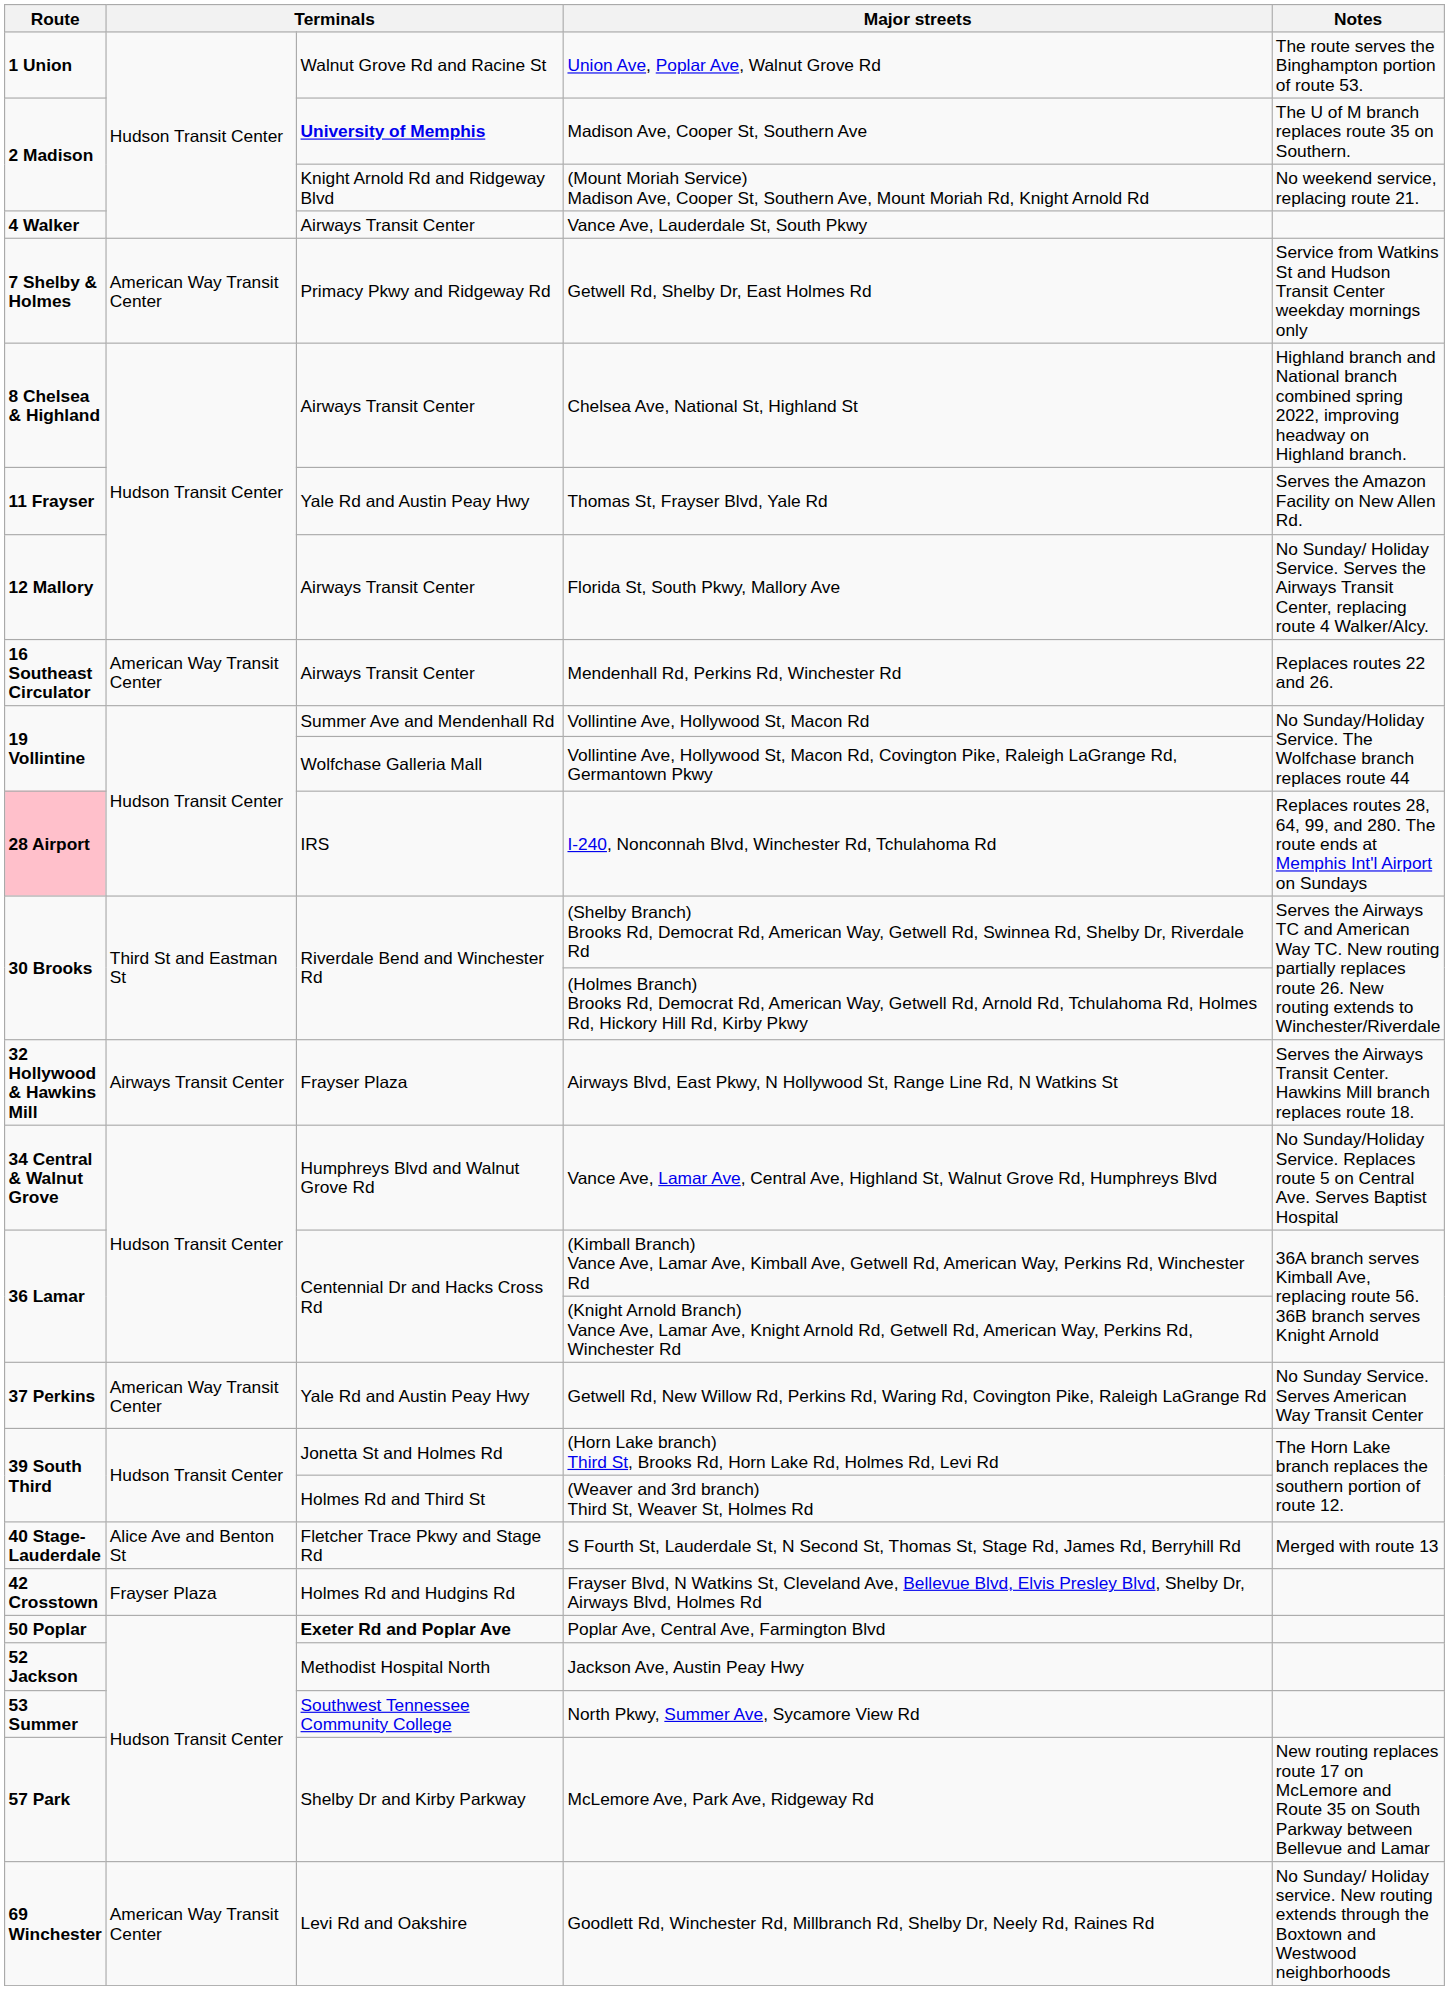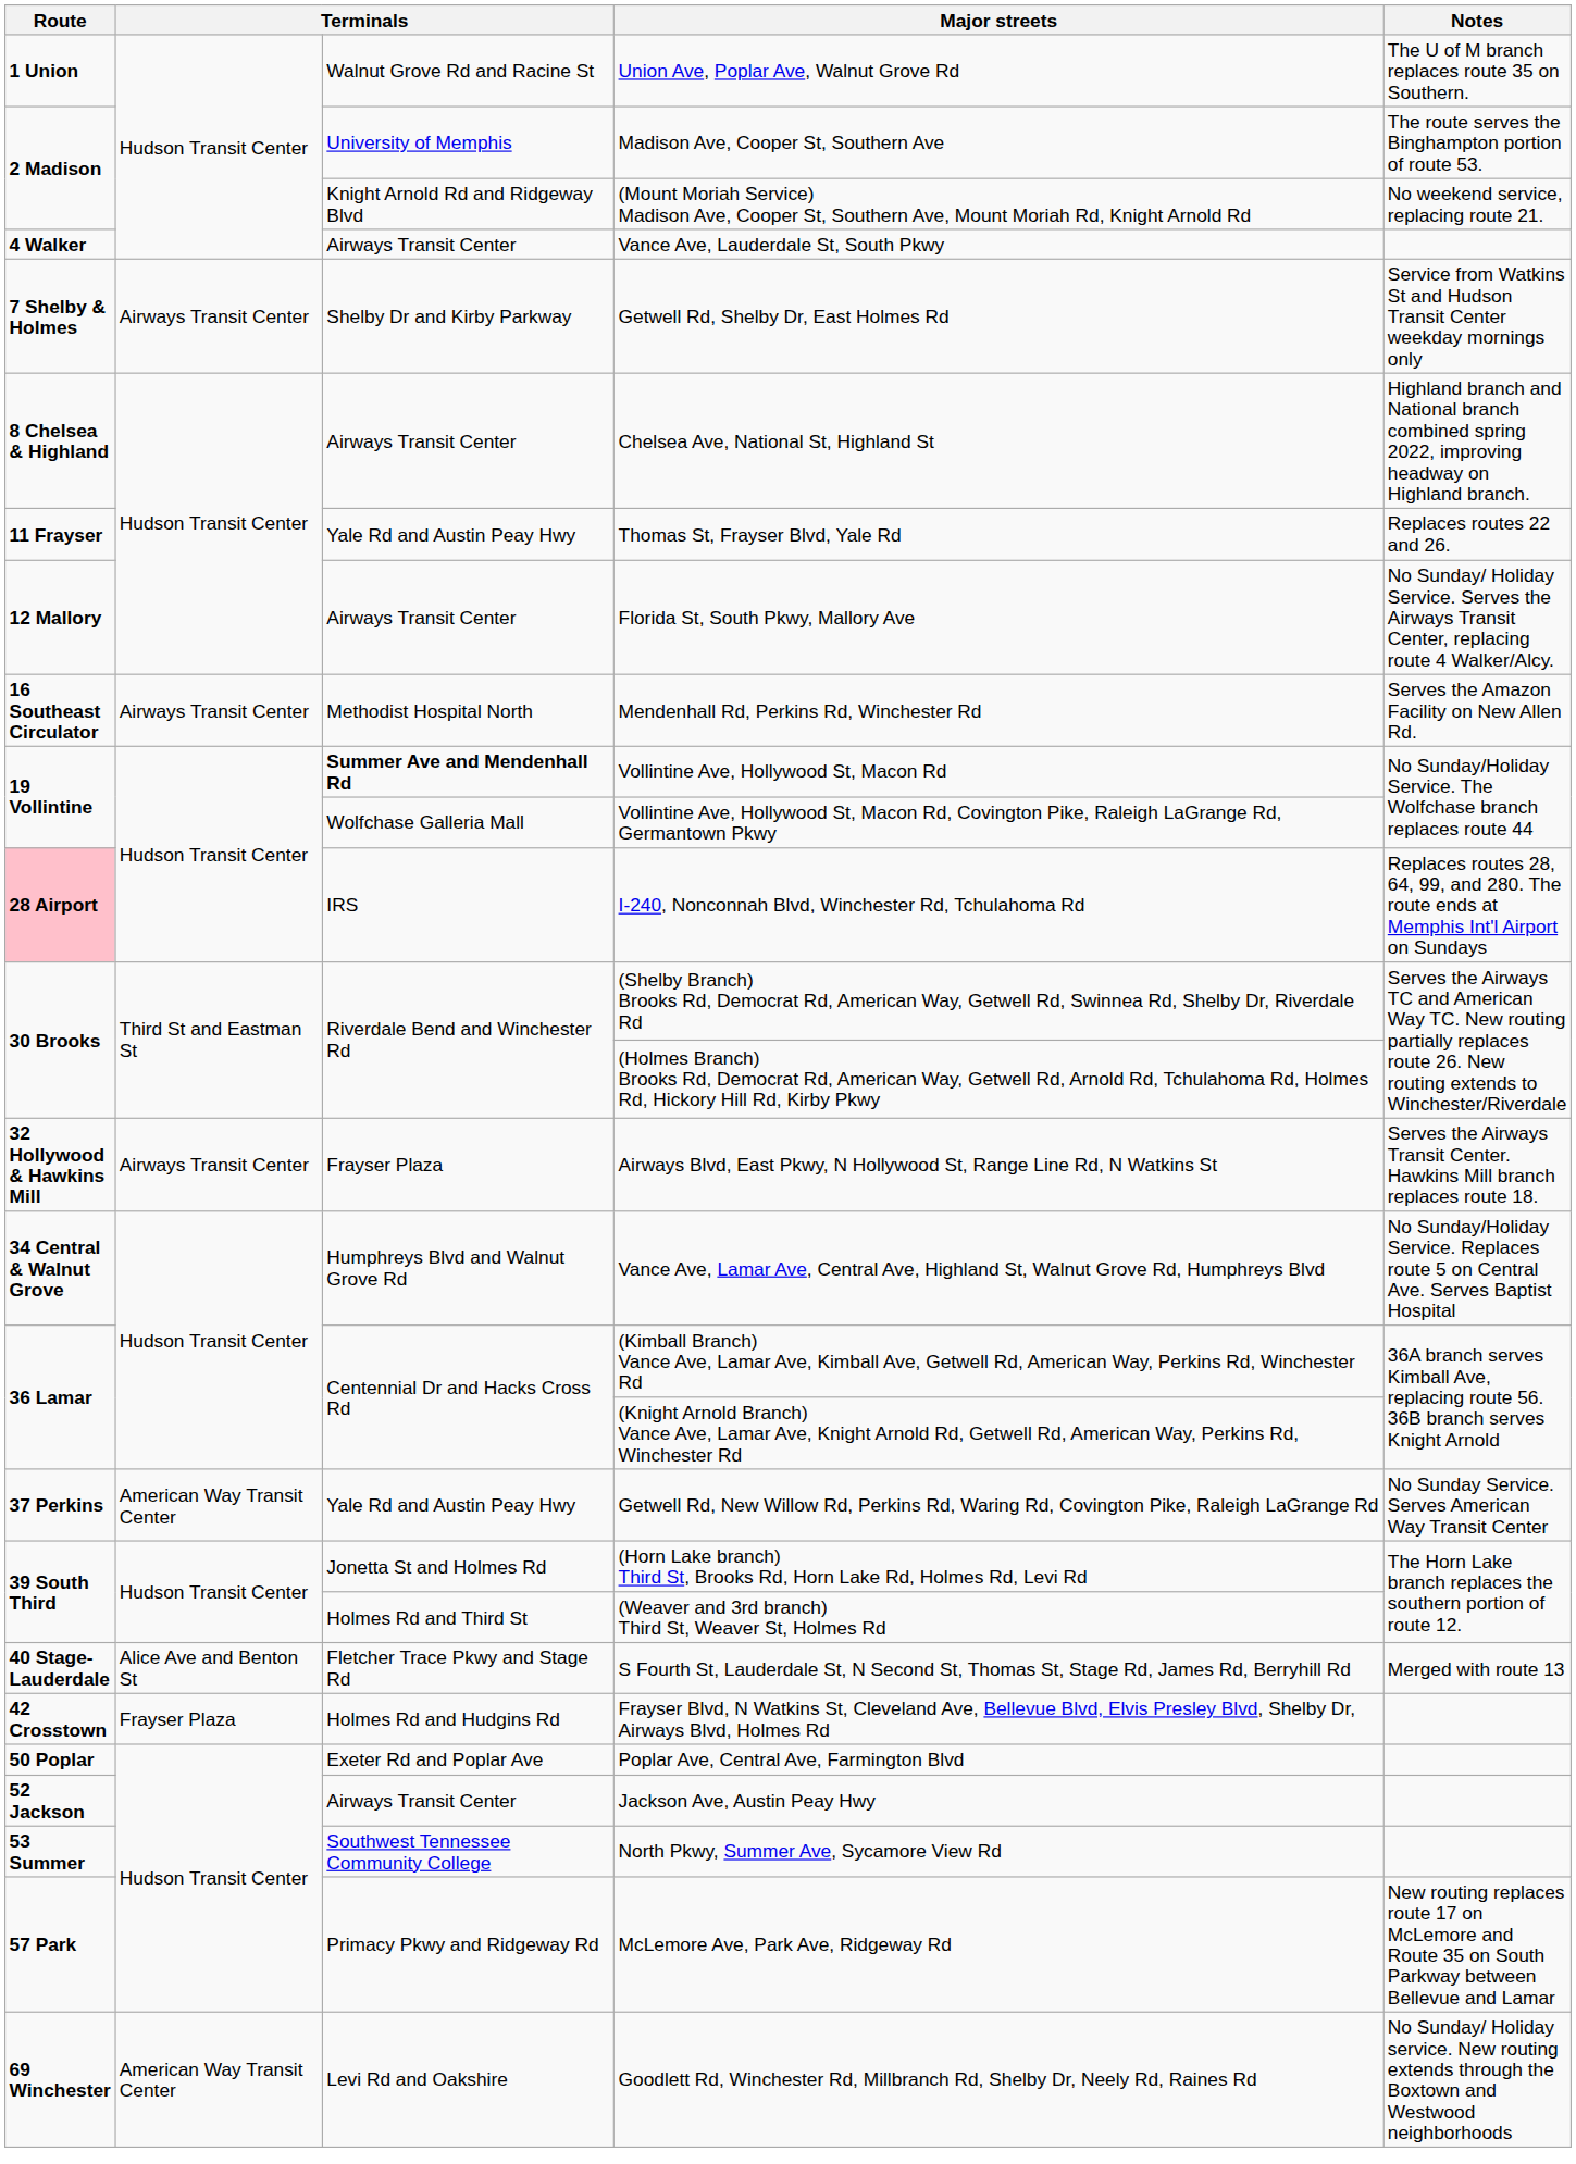Union Ave, Poplar Ave, Walnut Grove Rd | Notes: The route serves the Binghampton portion of route 53. -> The U of M branch replaces route 35 on Southern.
Madison Ave, Cooper St, Southern Ave | column 3: bold -> normal
Madison Ave, Cooper St, Southern Ave | Notes: The U of M branch replaces route 35 on Southern. -> The route serves the Binghampton portion of route 53.
Getwell Rd, Shelby Dr, East Holmes Rd | column 2: American Way Transit Center -> Airways Transit Center
Getwell Rd, Shelby Dr, East Holmes Rd | column 3: Primacy Pkwy and Ridgeway Rd -> Shelby Dr and Kirby Parkway
Thomas St, Frayser Blvd, Yale Rd | Notes: Serves the Amazon Facility on New Allen Rd. -> Replaces routes 22 and 26.
Mendenhall Rd, Perkins Rd, Winchester Rd | column 2: American Way Transit Center -> Airways Transit Center
Mendenhall Rd, Perkins Rd, Winchester Rd | column 3: Airways Transit Center -> Methodist Hospital North
Mendenhall Rd, Perkins Rd, Winchester Rd | Notes: Replaces routes 22 and 26. -> Serves the Amazon Facility on New Allen Rd.
Vollintine Ave, Hollywood St, Macon Rd | column 3: normal -> bold
Poplar Ave, Central Ave, Farmington Blvd | column 3: bold -> normal
Jackson Ave, Austin Peay Hwy | column 3: Methodist Hospital North -> Airways Transit Center
McLemore Ave, Park Ave, Ridgeway Rd | column 3: Shelby Dr and Kirby Parkway -> Primacy Pkwy and Ridgeway Rd
